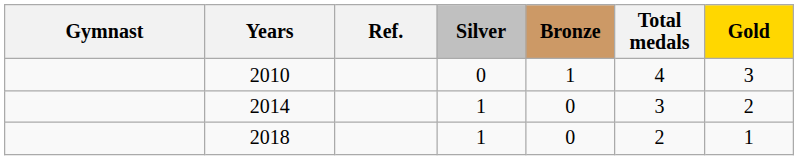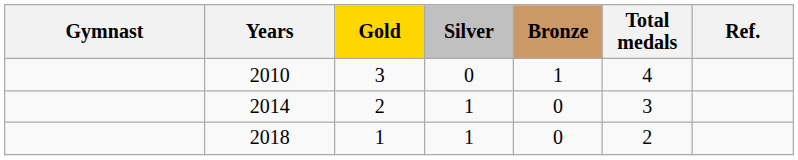columns swapped: Gold <-> Ref.
